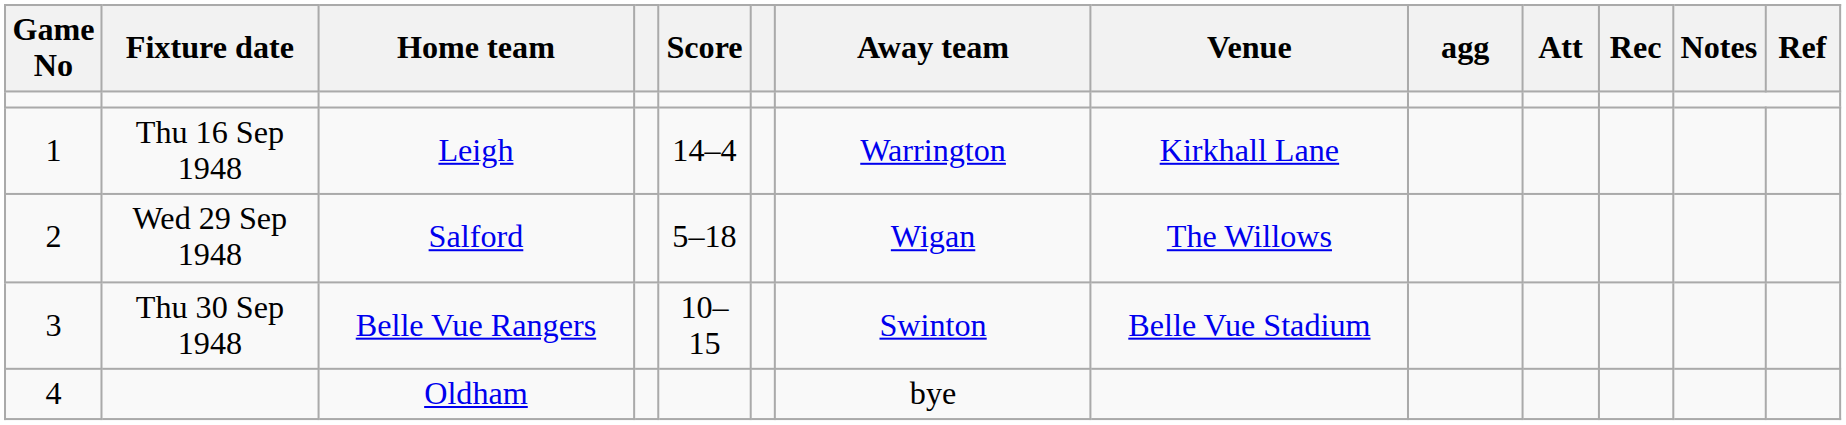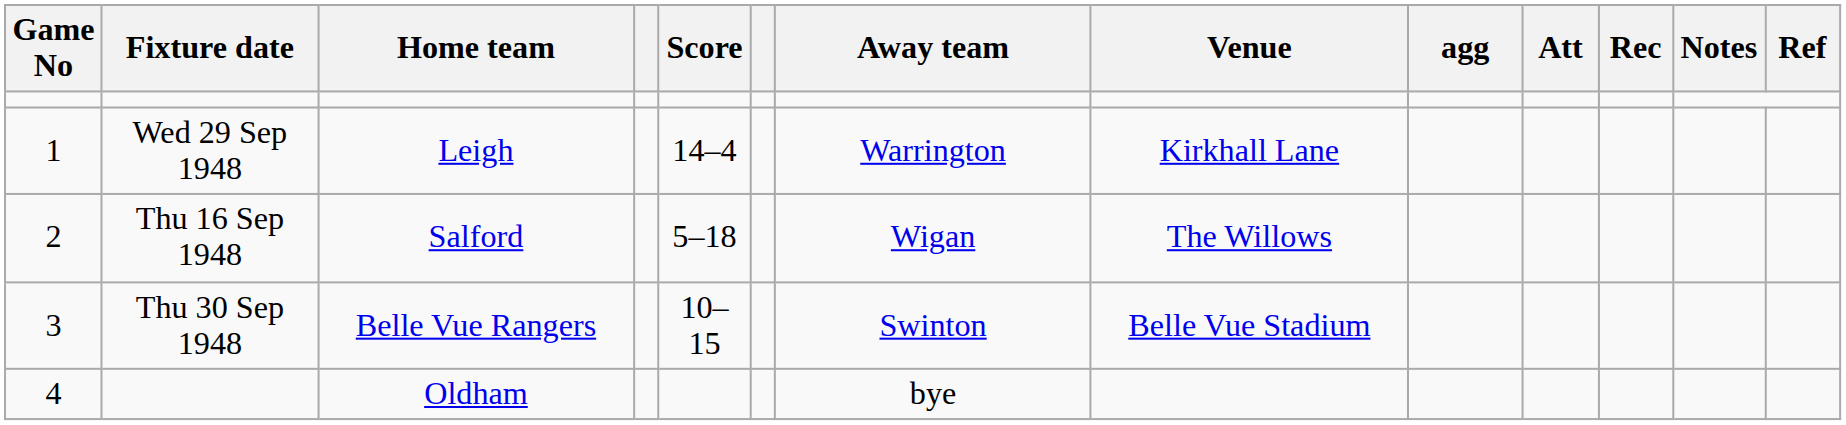Leigh | Fixture date: Thu 16 Sep 1948 -> Wed 29 Sep 1948
Salford | Fixture date: Wed 29 Sep 1948 -> Thu 16 Sep 1948
